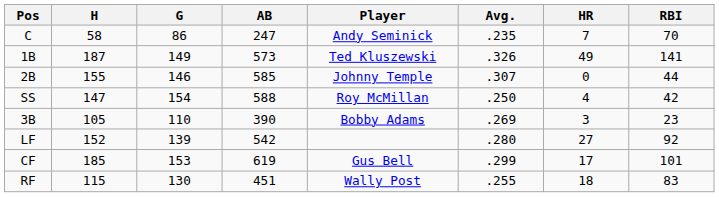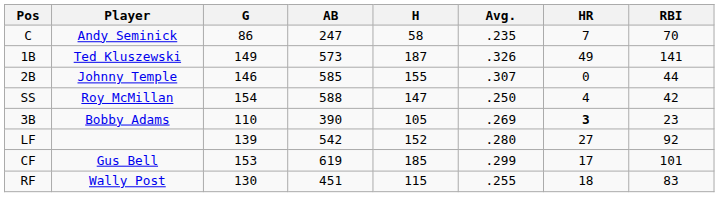columns swapped: Player <-> H
3B | HR: normal -> bold
